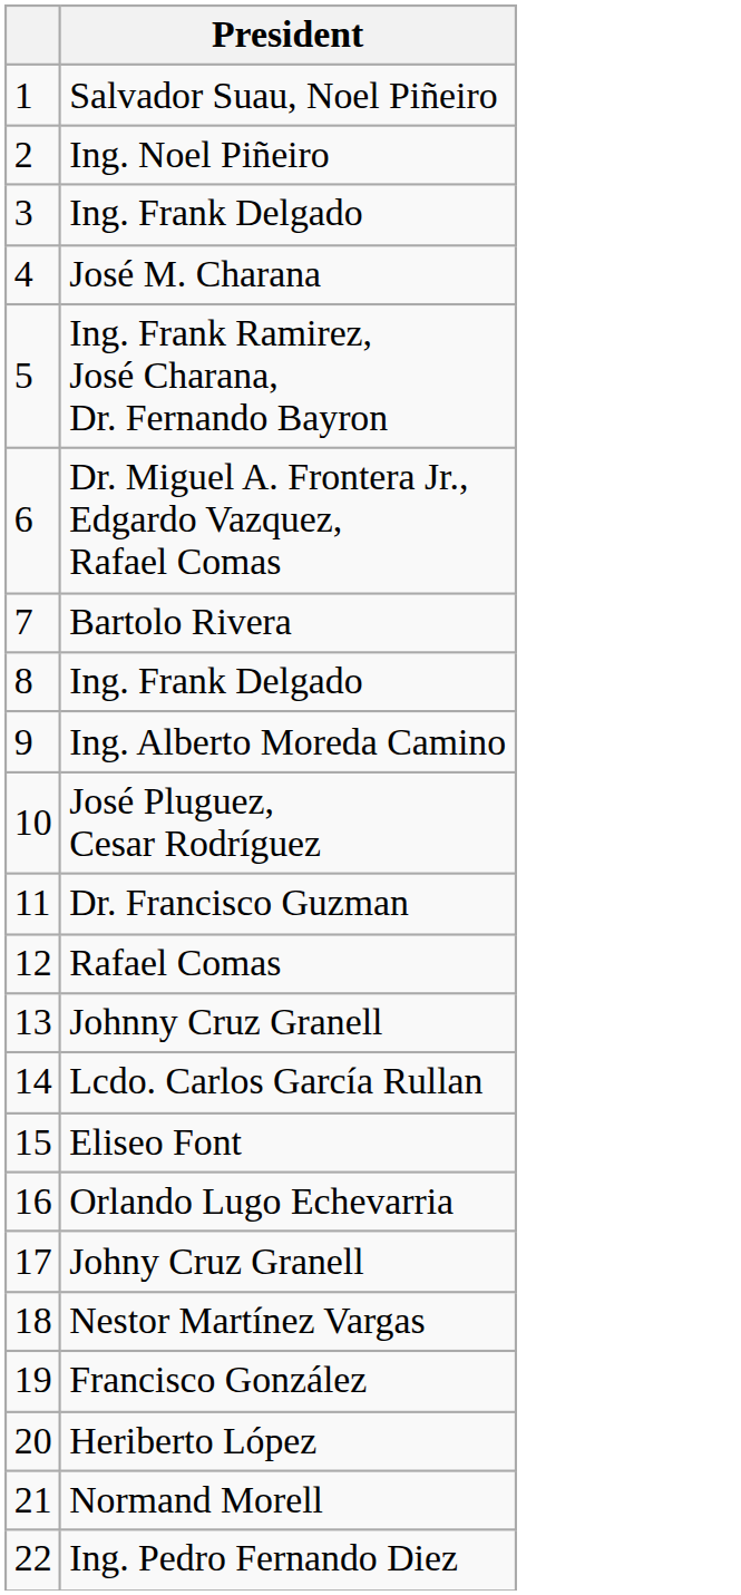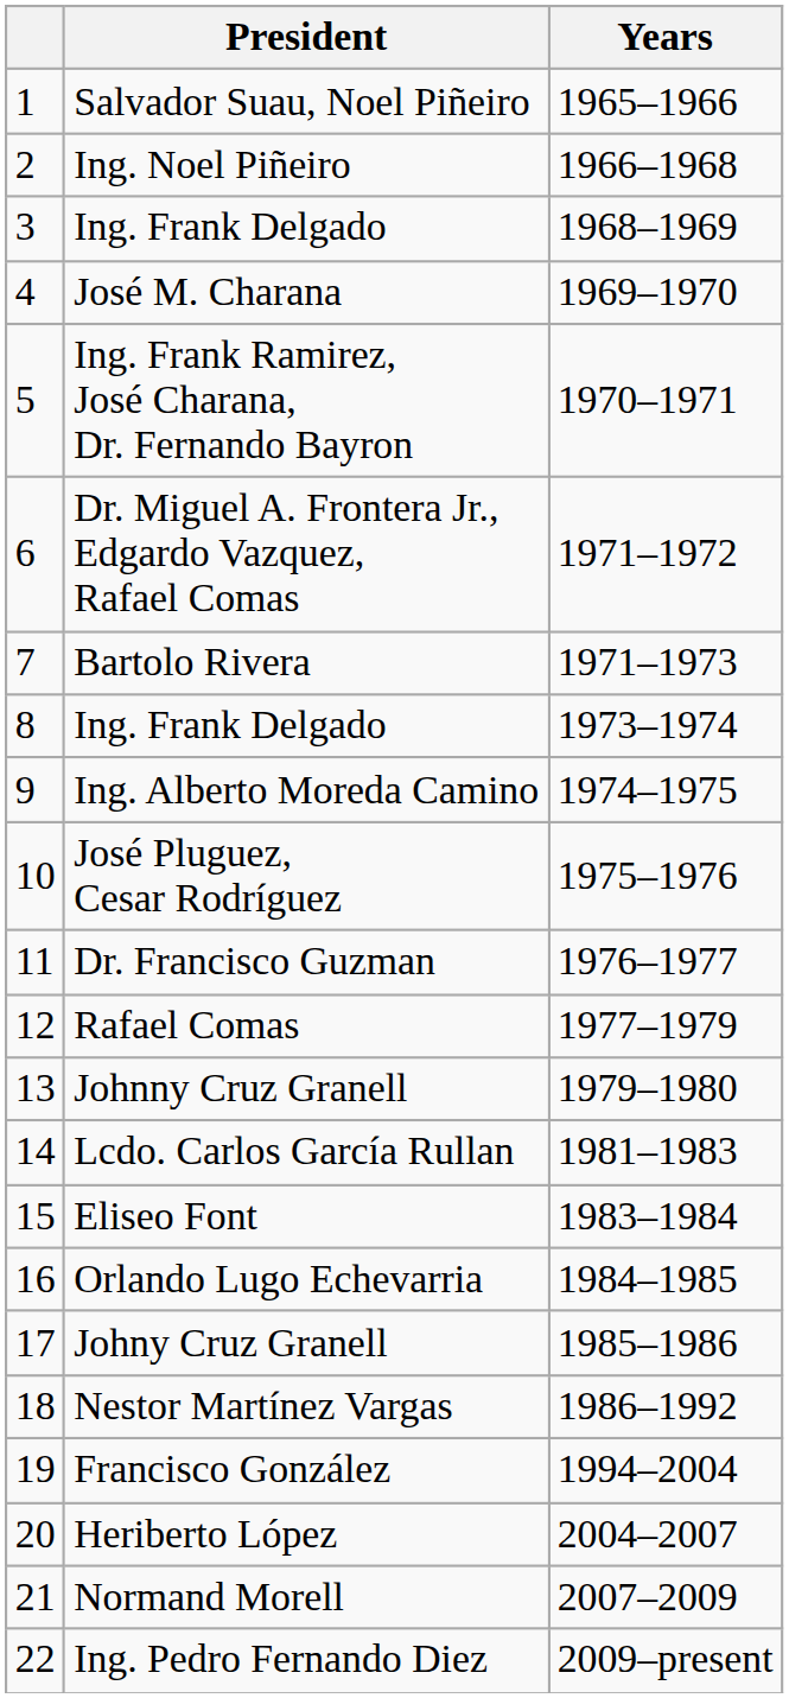+ column: Years | 1965–1966 | 1966–1968 | 1968–1969 | 1969–1970 | 1970–1971 | 1971–1972 | 1971–1973 | 1973–1974 | 1974–1975 | 1975–1976 | 1976–1977 | 1977–1979 | 1979–1980 | 1981–1983 | 1983–1984 | 1984–1985 | 1985–1986 | 1986–1992 | 1994–2004 | 2004–2007 | 2007–2009 | 2009–present
